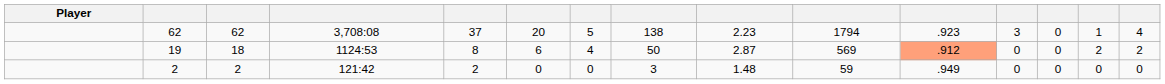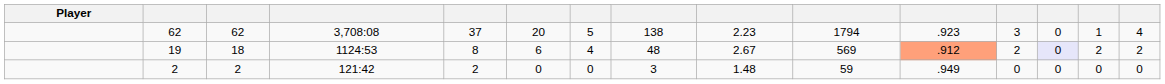19 | column 8: 50 -> 48
19 | column 9: 2.87 -> 2.67
19 | column 12: 0 -> 2
19 | column 13: no background -> lavender background
